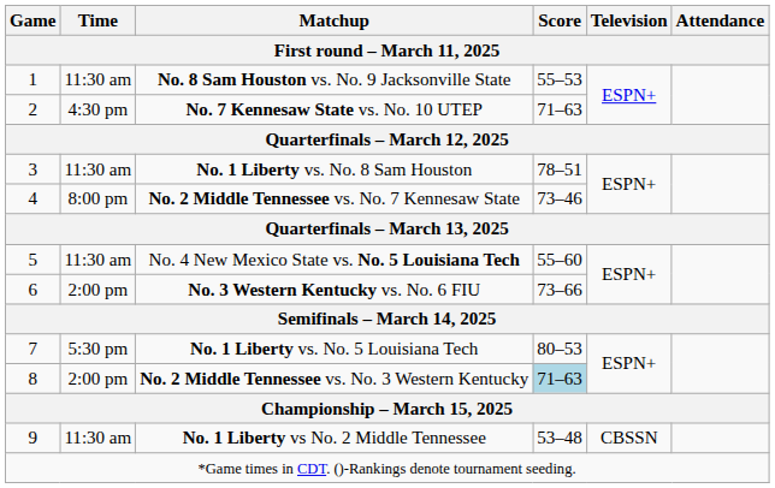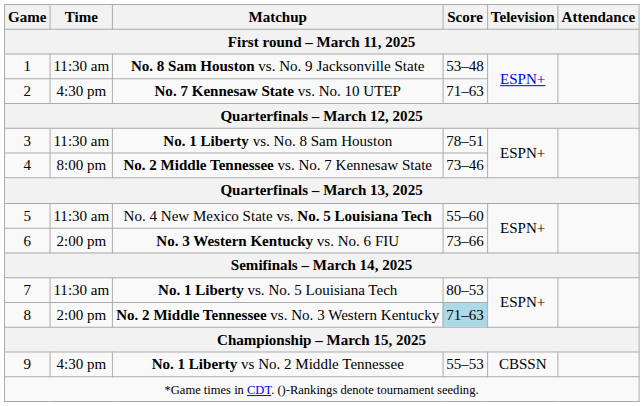No. 8 Sam Houston vs. No. 9 Jacksonville State | Score: 55–53 -> 53–48
No. 1 Liberty vs. No. 5 Louisiana Tech | Time: 5:30 pm -> 11:30 am
No. 1 Liberty vs No. 2 Middle Tennessee | Time: 11:30 am -> 4:30 pm
No. 1 Liberty vs No. 2 Middle Tennessee | Score: 53–48 -> 55–53
